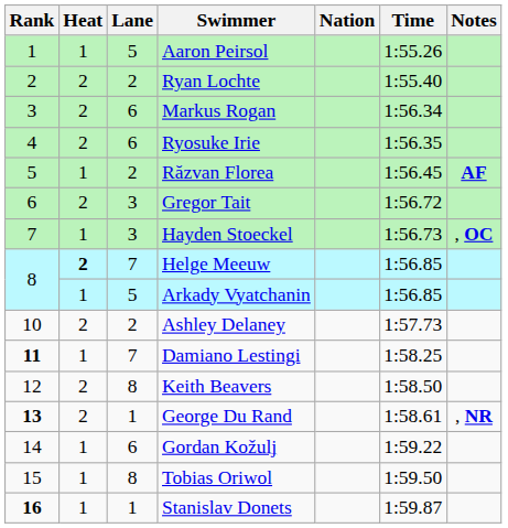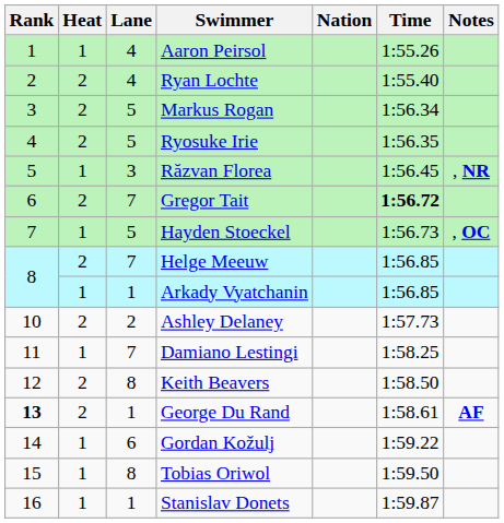Aaron Peirsol | Lane: 5 -> 4
Ryan Lochte | Lane: 2 -> 4
Markus Rogan | Lane: 6 -> 5
Ryosuke Irie | Lane: 6 -> 5
Răzvan Florea | Lane: 2 -> 3
Răzvan Florea | Notes: AF -> , NR
Gregor Tait | Lane: 3 -> 7
Gregor Tait | Time: normal -> bold
Hayden Stoeckel | Lane: 3 -> 5
Helge Meeuw | Heat: bold -> normal
Arkady Vyatchanin | Lane: 5 -> 1
Damiano Lestingi | Rank: bold -> normal
George Du Rand | Notes: , NR -> AF
Stanislav Donets | Rank: bold -> normal
